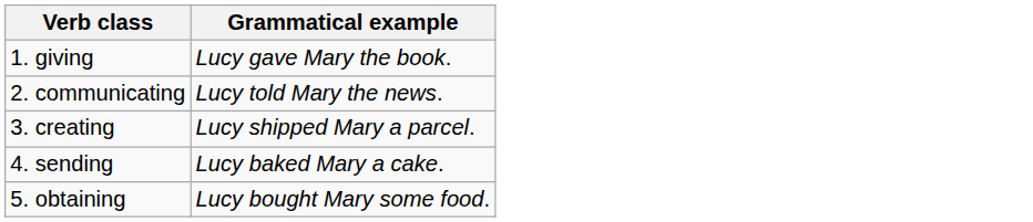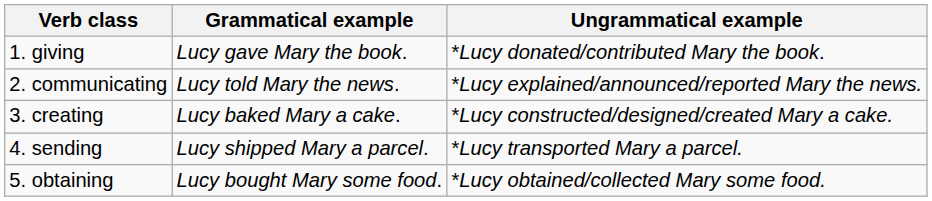+ column: Ungrammatical example | *Lucy donated/contributed Mary the book. | *Lucy explained/announced/reported Mary the news. | *Lucy constructed/designed/created Mary a cake. | *Lucy transported Mary a parcel. | *Lucy obtained/collected Mary some food.
3. creating | Grammatical example: Lucy shipped Mary a parcel. -> Lucy baked Mary a cake.
4. sending | Grammatical example: Lucy baked Mary a cake. -> Lucy shipped Mary a parcel.
